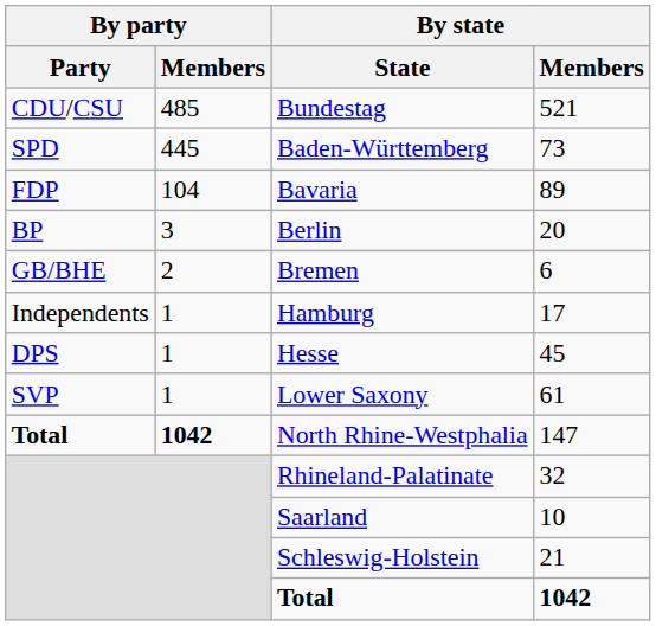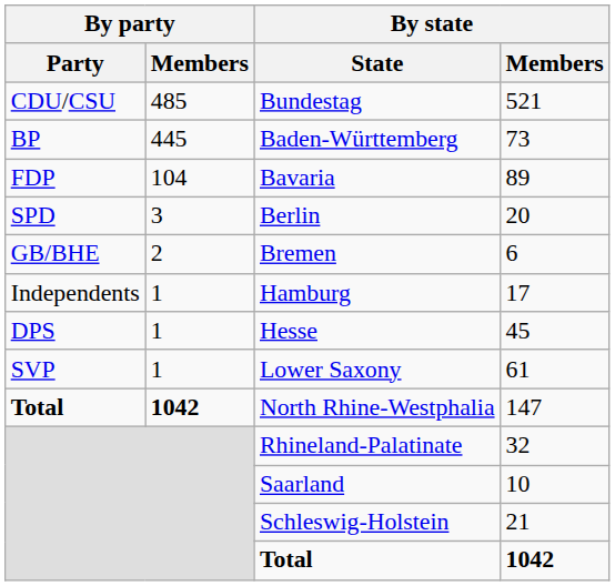Baden-Württemberg | By party / Party: SPD -> BP
Berlin | By party / Party: BP -> SPD
